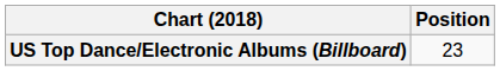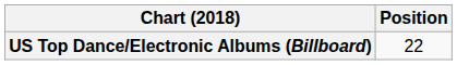US Top Dance/Electronic Albums (Billboard) | Position: 23 -> 22
